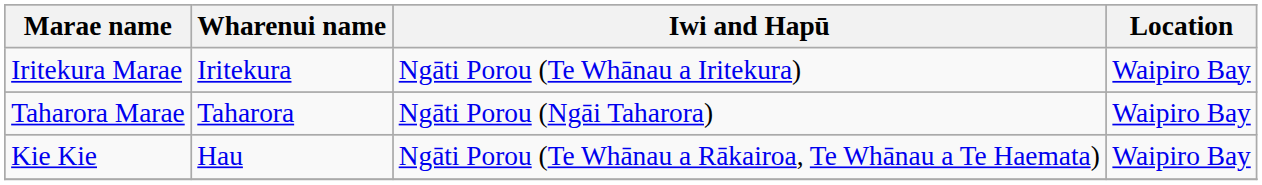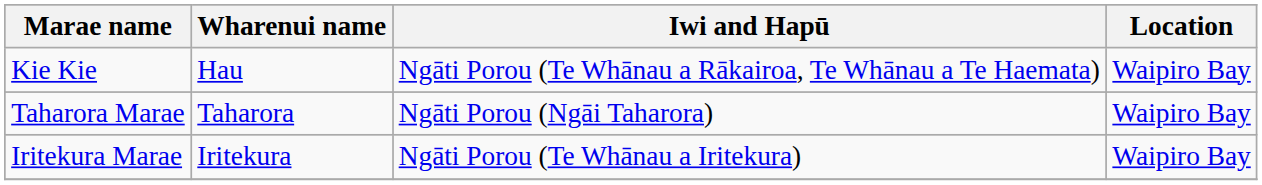rows swapped: Iritekura Marae <-> Kie Kie
